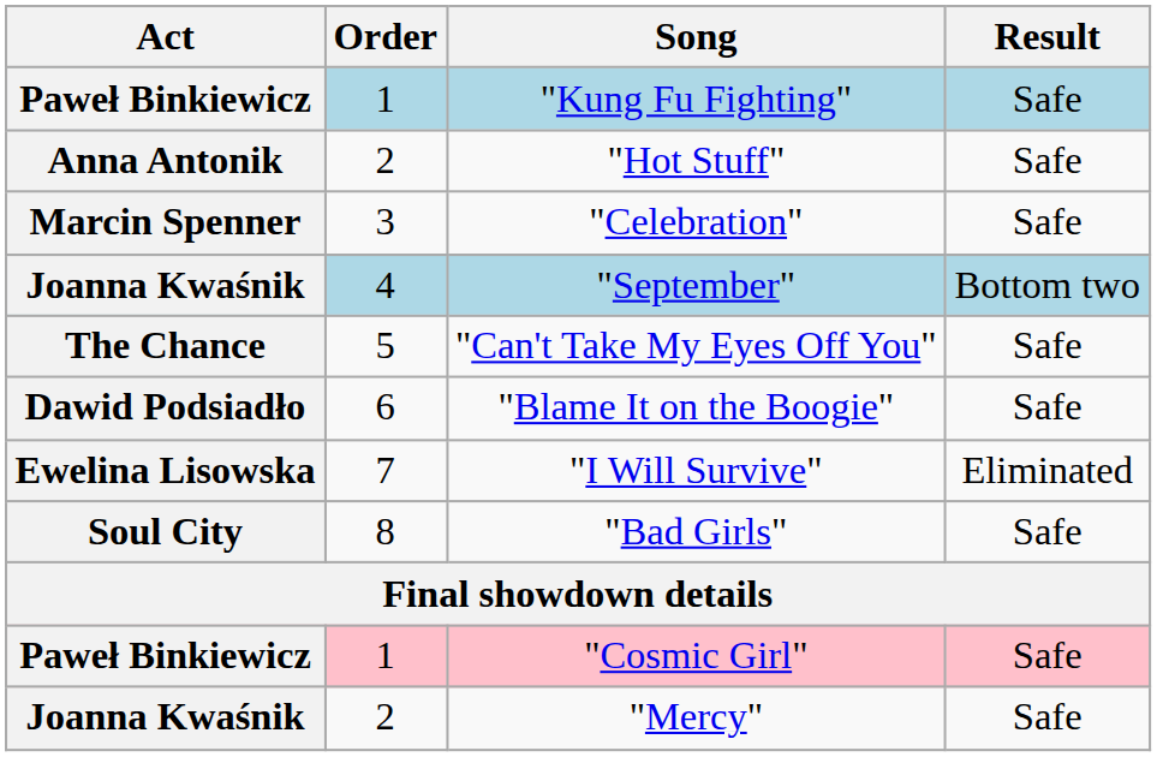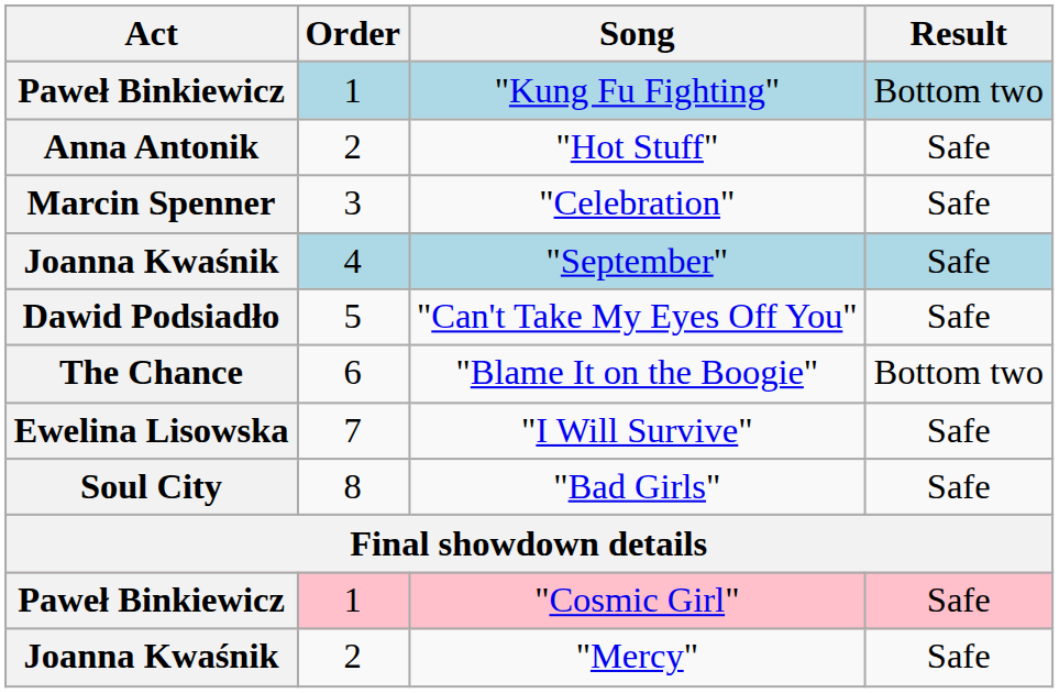"Kung Fu Fighting" | Result: Safe -> Bottom two
"September" | Result: Bottom two -> Safe
"Can't Take My Eyes Off You" | Act: The Chance -> Dawid Podsiadło
"Blame It on the Boogie" | Act: Dawid Podsiadło -> The Chance
"Blame It on the Boogie" | Result: Safe -> Bottom two
"I Will Survive" | Result: Eliminated -> Safe
